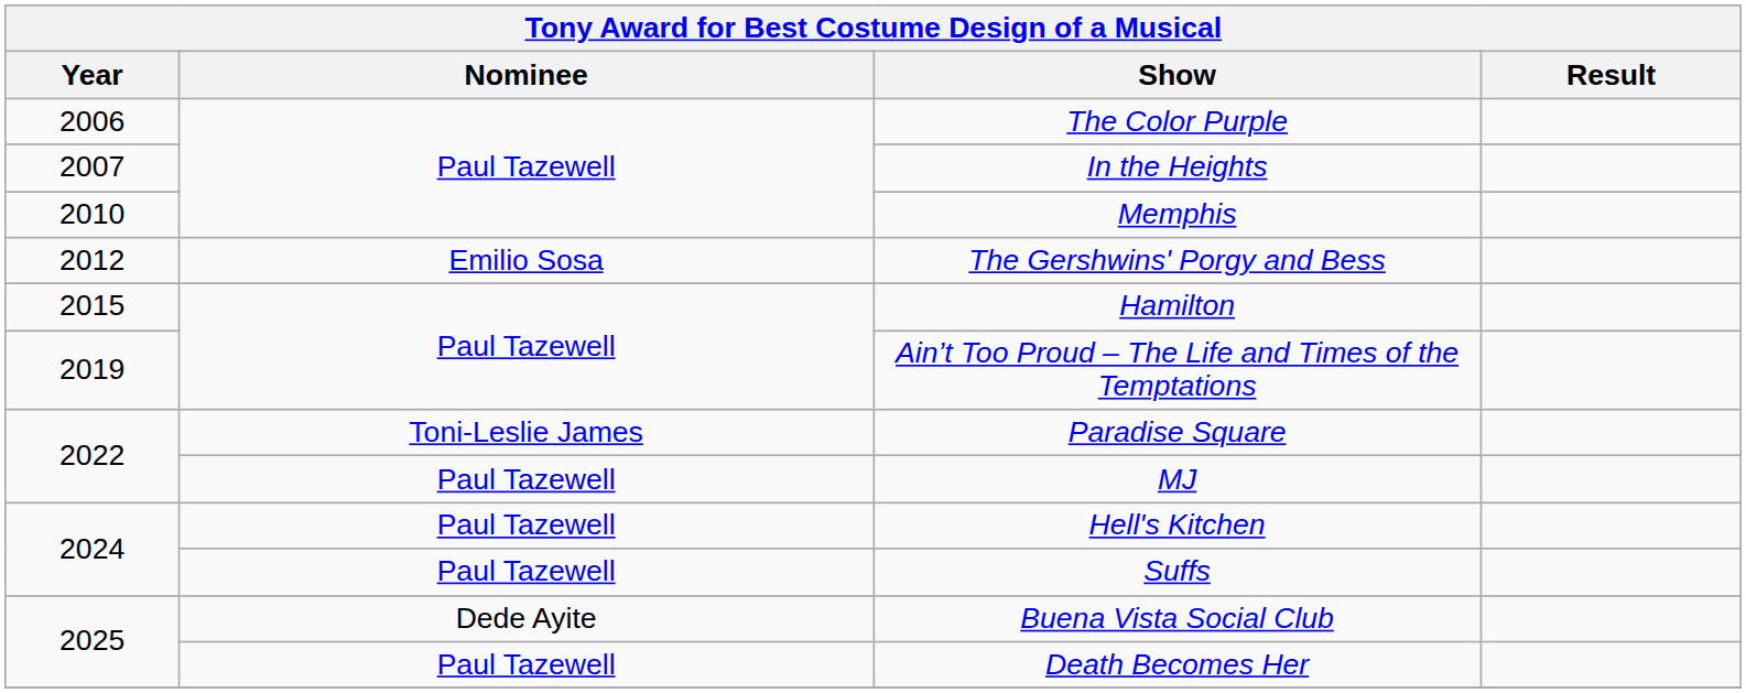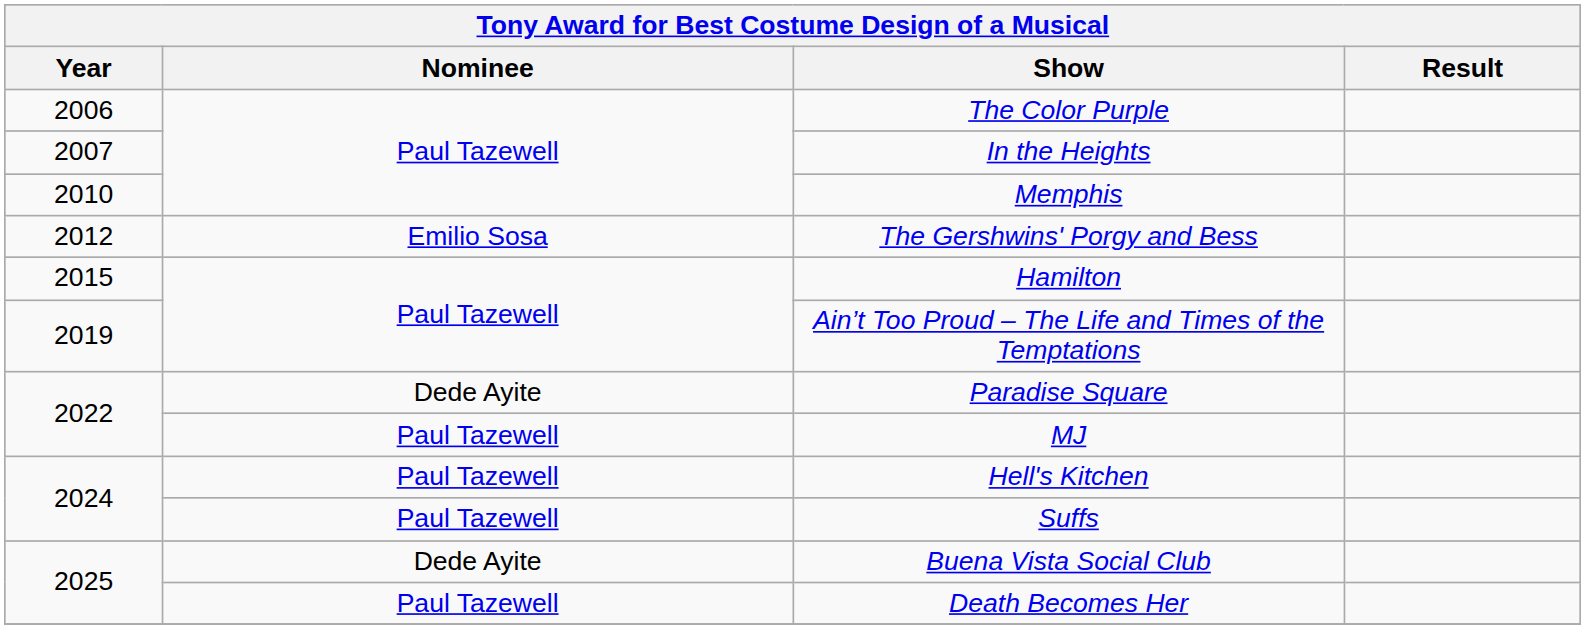Paradise Square | Nominee: Toni-Leslie James -> Dede Ayite
